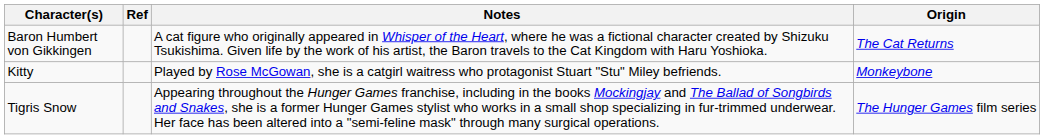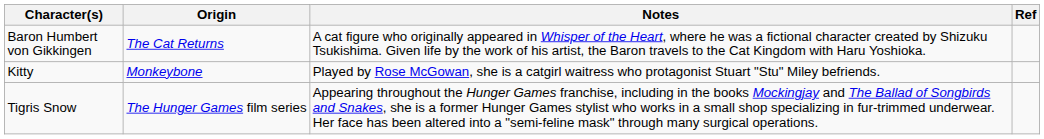columns swapped: Origin <-> Ref
